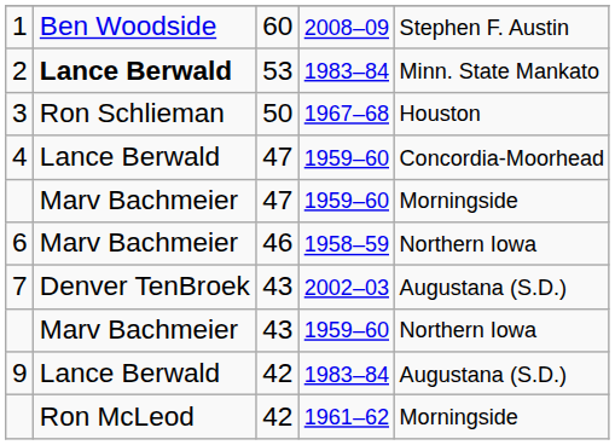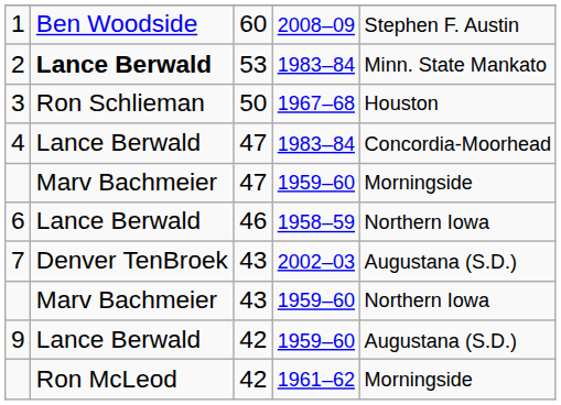4 | column 4: 1959–60 -> 1983–84
6 | column 2: Marv Bachmeier -> Lance Berwald
9 | column 4: 1983–84 -> 1959–60
